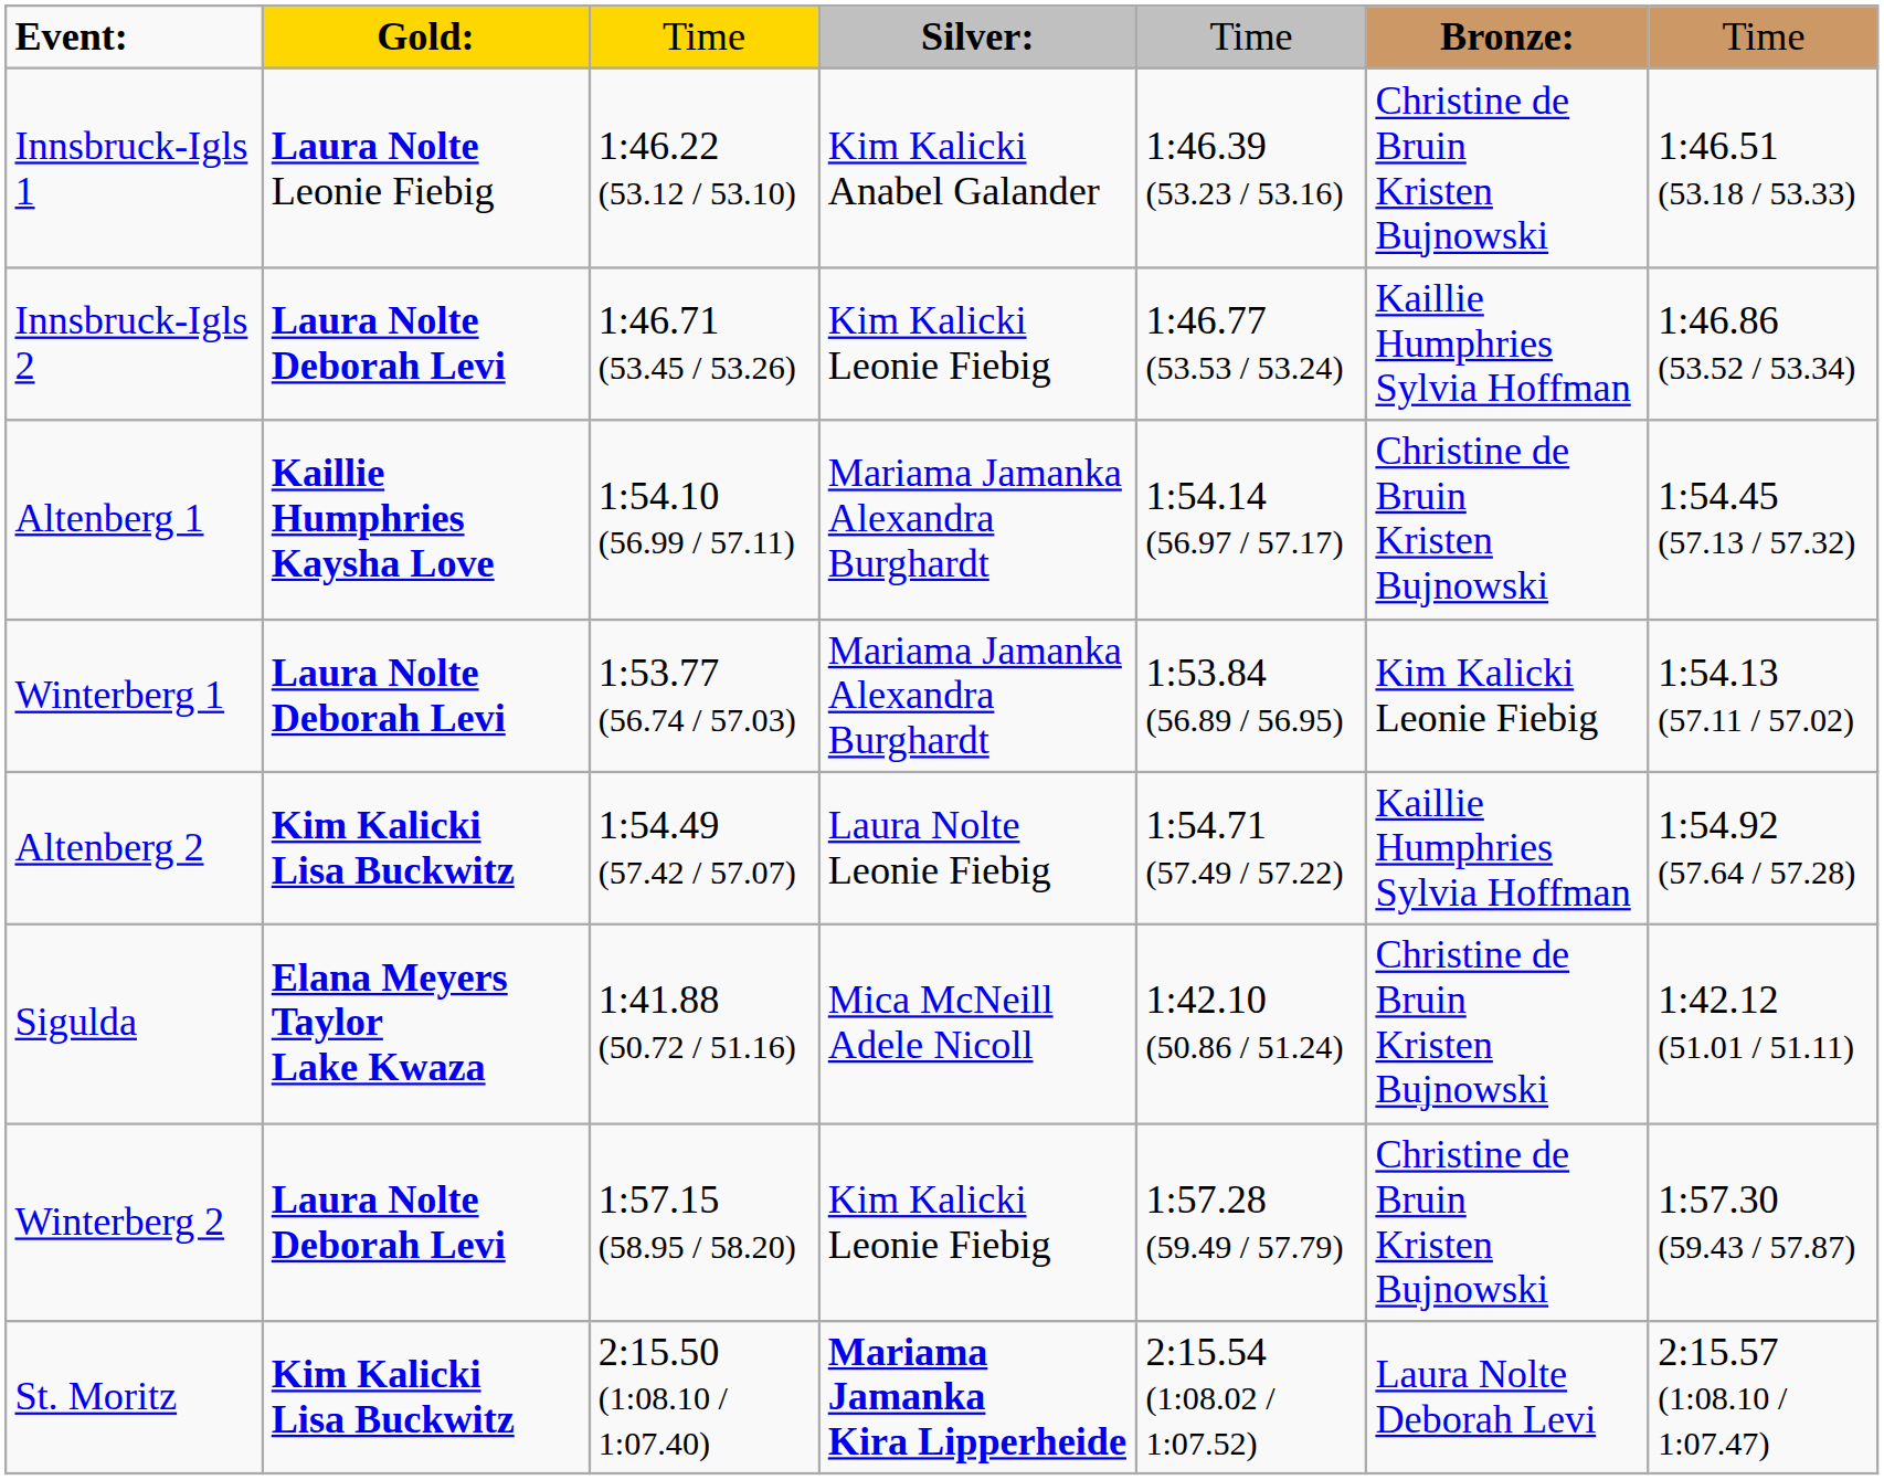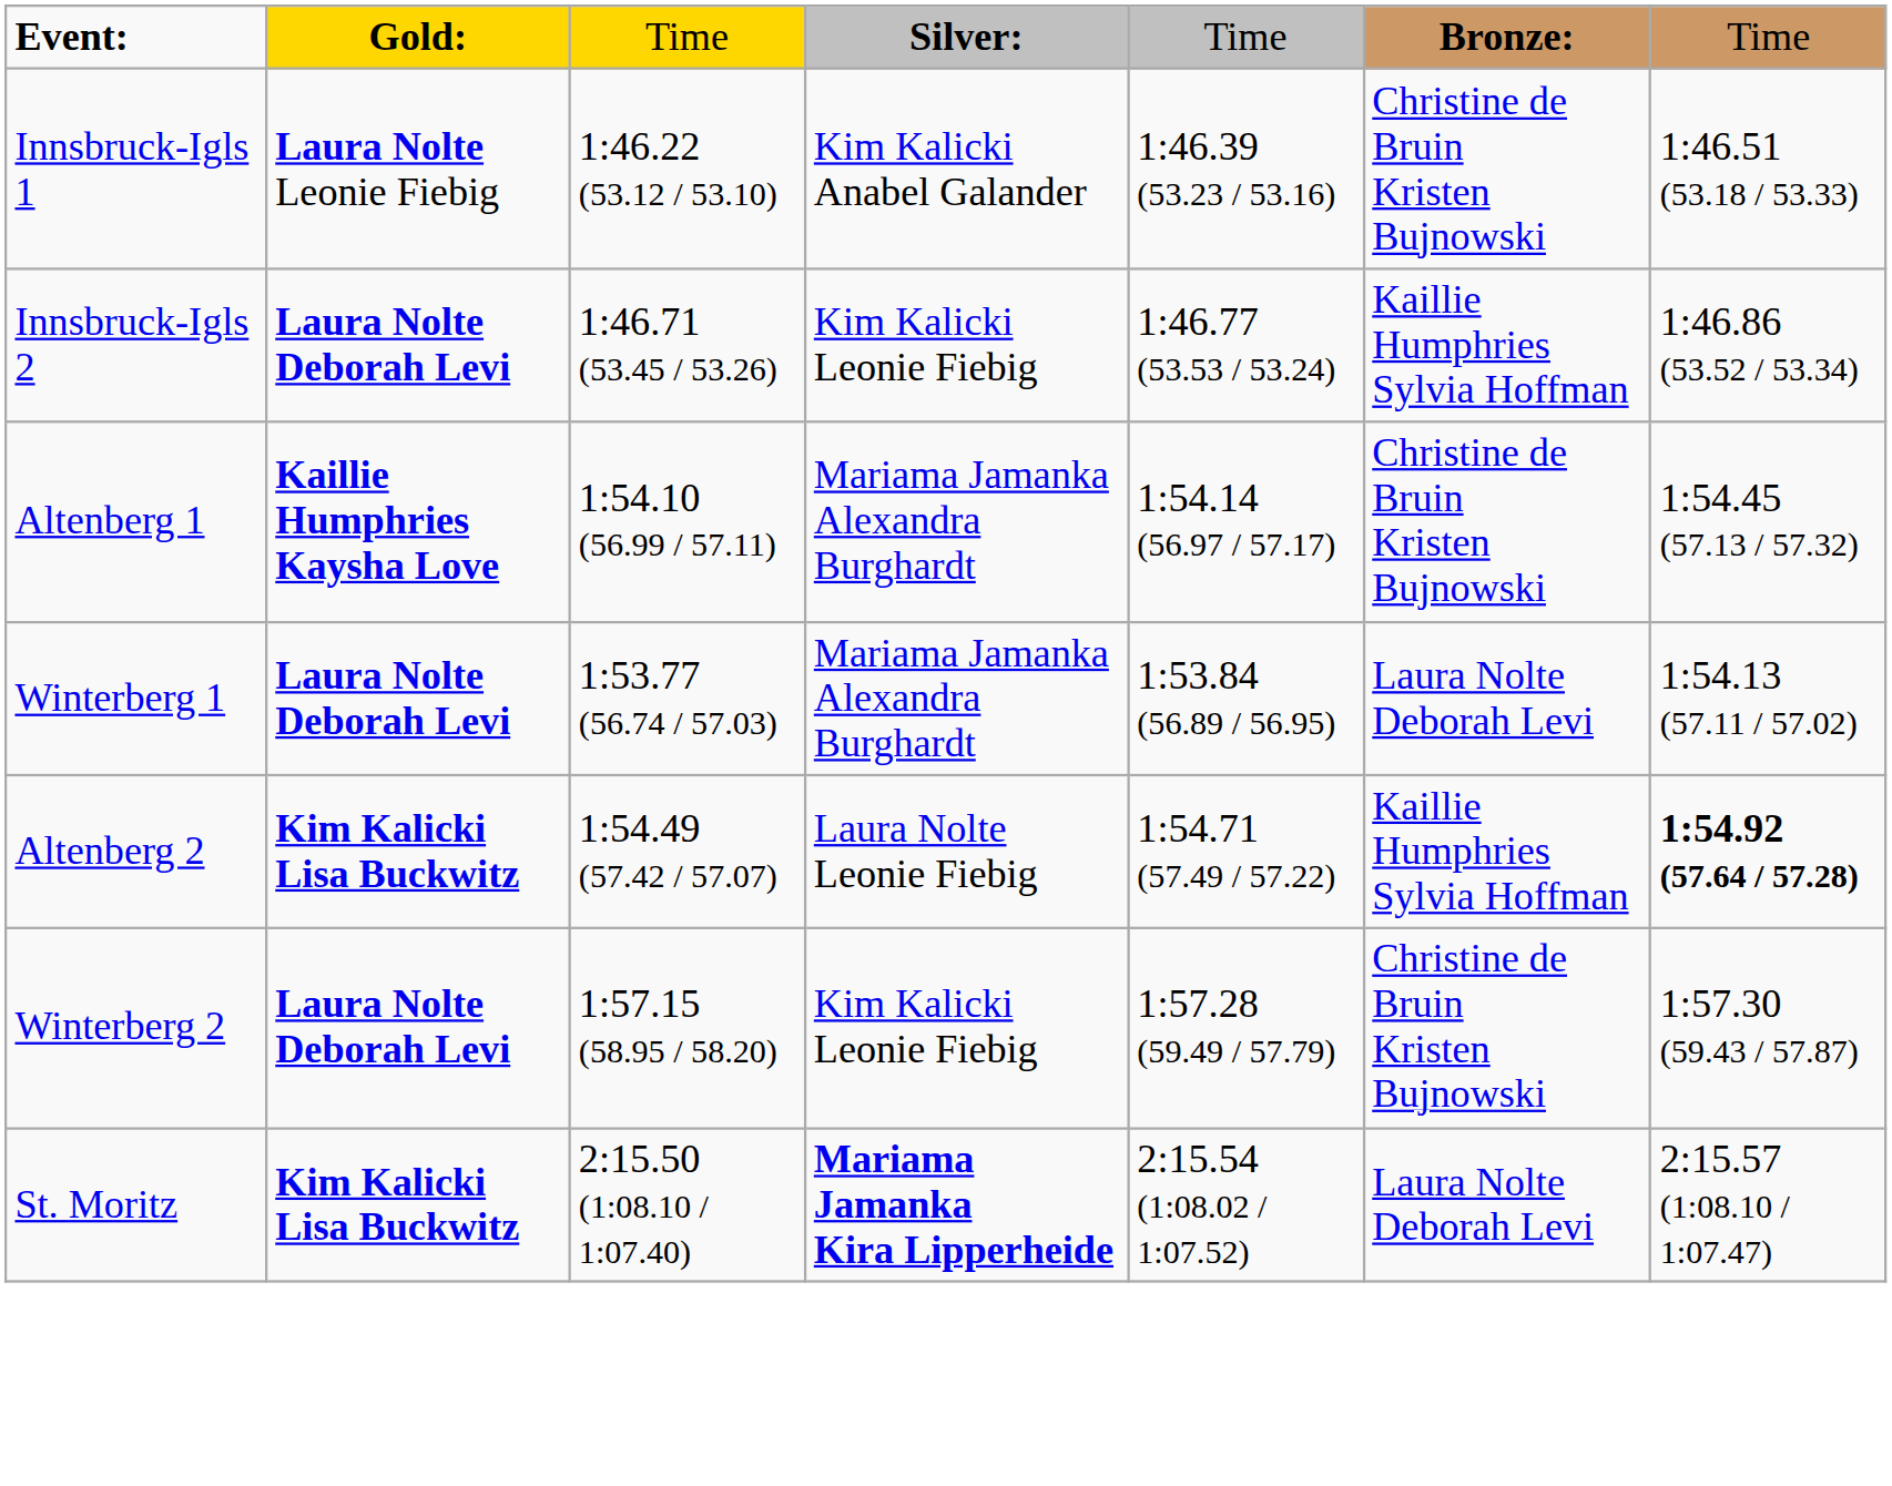Winterberg 1 | column 6: Kim Kalicki Leonie Fiebig -> Laura Nolte Deborah Levi
Altenberg 2 | column 7: normal -> bold
- row: Sigulda | Elana Meyers Taylor Lake Kwaza | 1:41.88 (50.72 / 51.16) | Mica McNeill Adele Nicoll | 1:42.10 (50.86 / 51.24) | Christine de Bruin Kristen Bujnowski | 1:42.12 (51.01 / 51.11)
